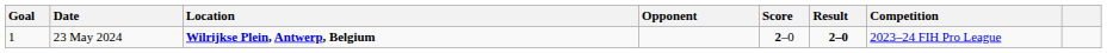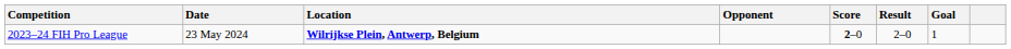columns swapped: Goal <-> Competition
23 May 2024 | Result: bold -> normal
